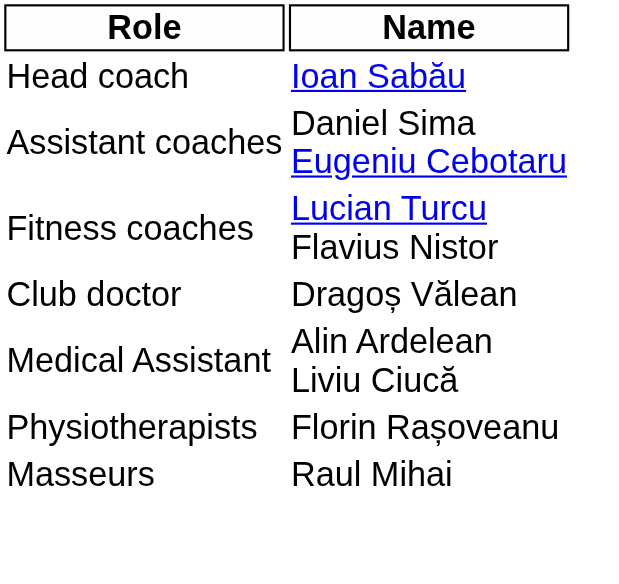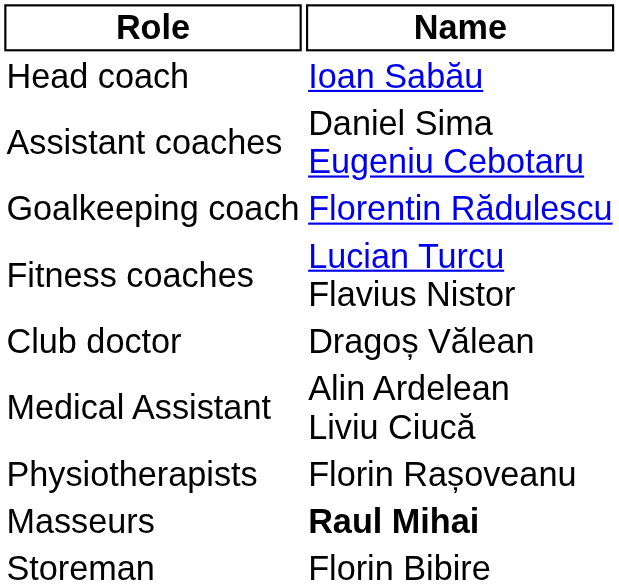+ row: Goalkeeping coach | Florentin Rădulescu
Masseurs | Name: normal -> bold
+ row: Storeman | Florin Bibire
